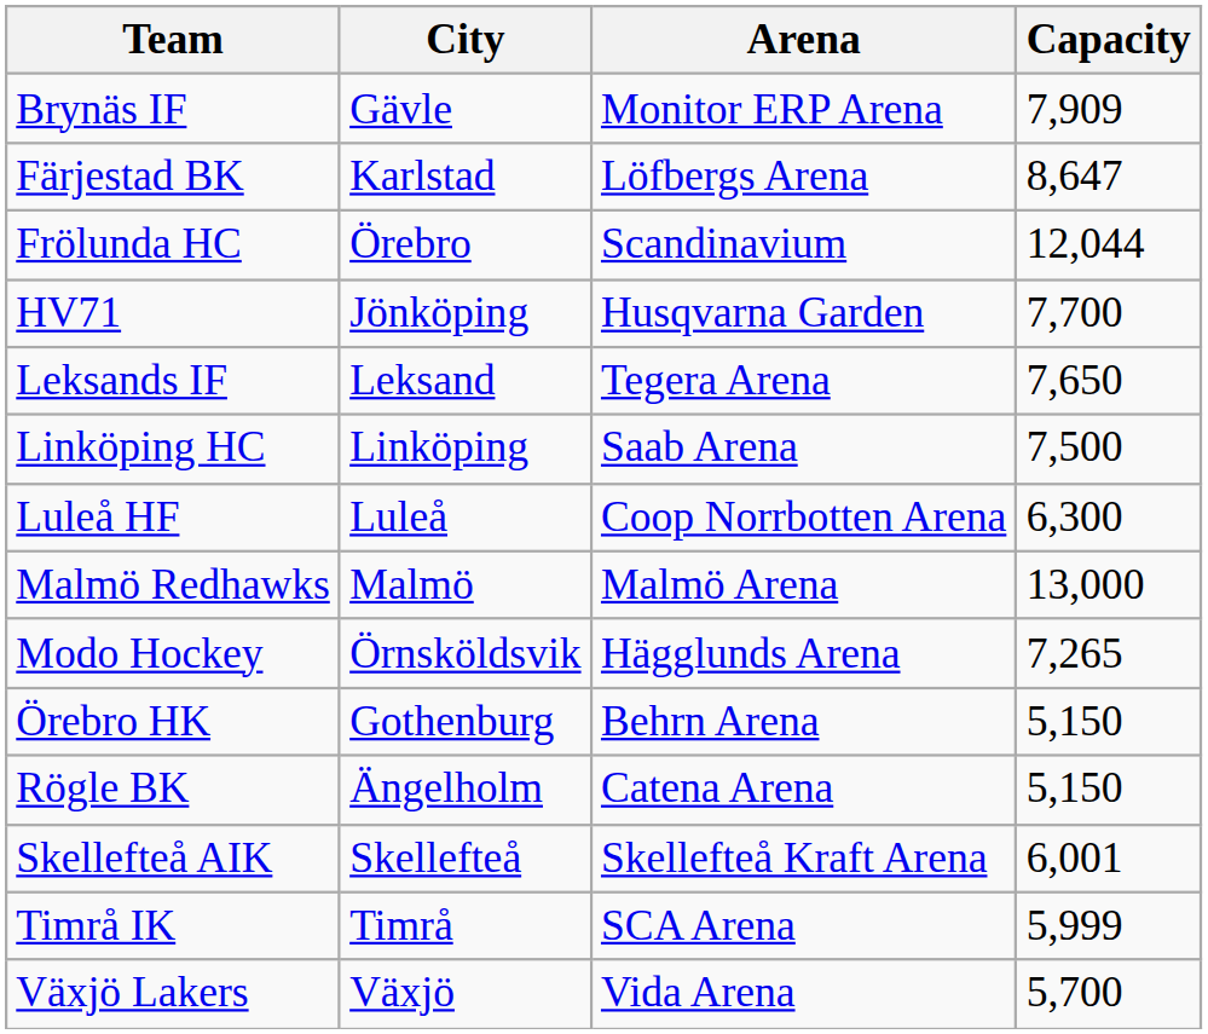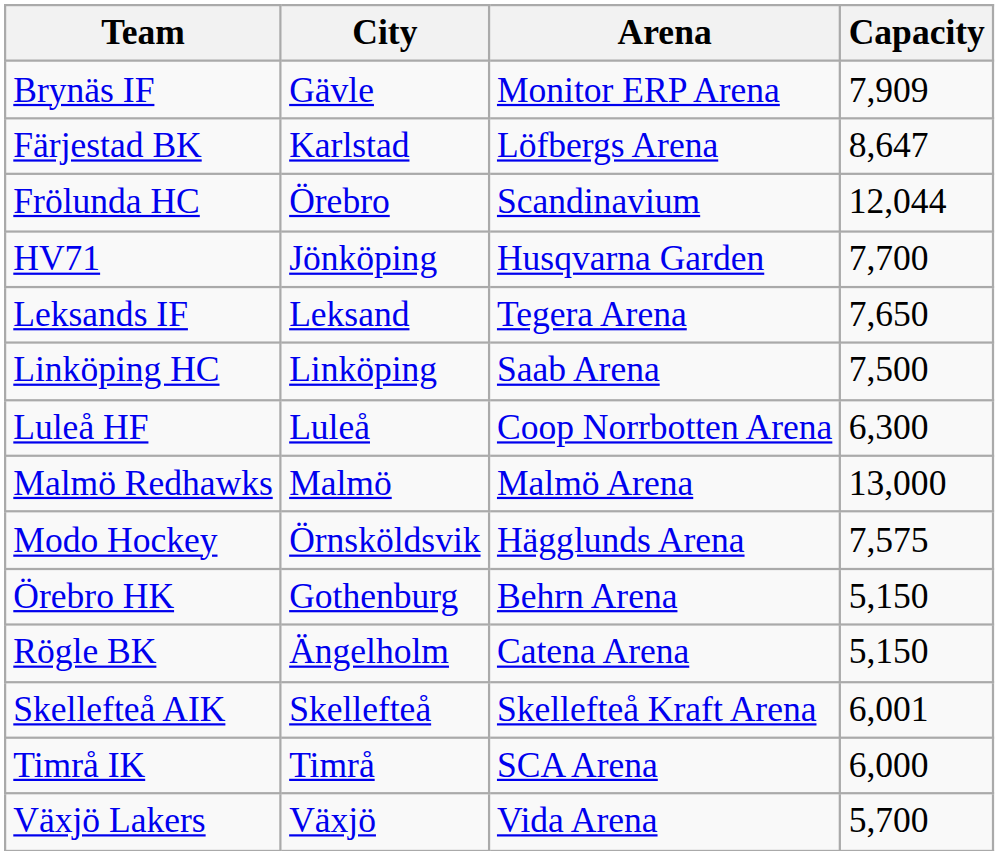Modo Hockey | Capacity: 7,265 -> 7,575
Timrå IK | Capacity: 5,999 -> 6,000
